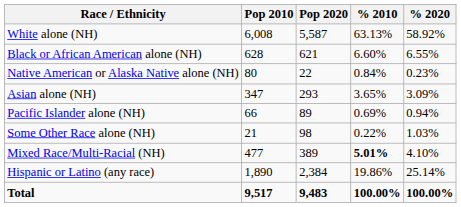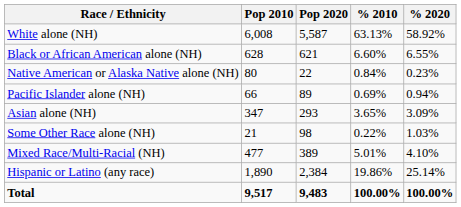rows swapped: Asian alone (NH) <-> Pacific Islander alone (NH)
Mixed Race/Multi-Racial (NH) | % 2010: bold -> normal
